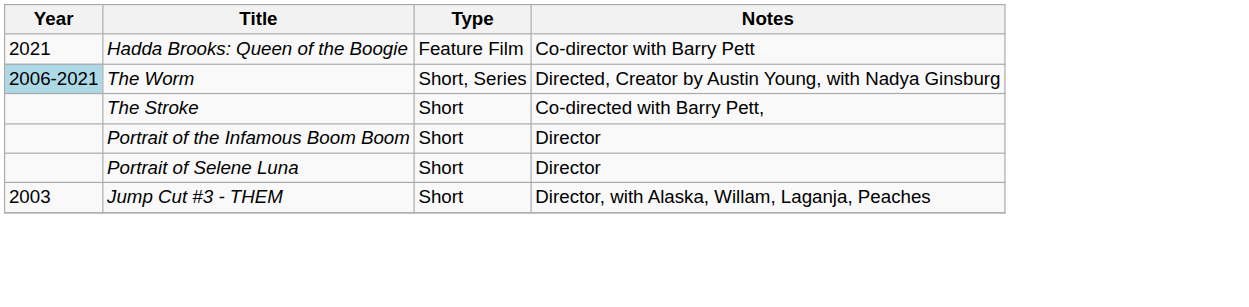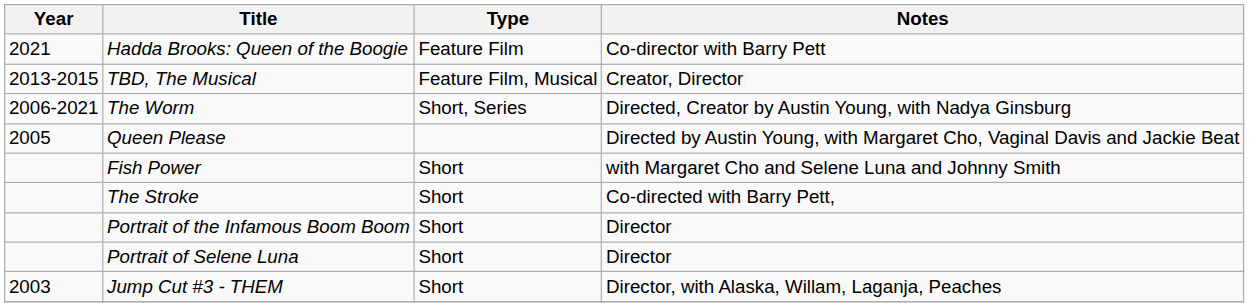+ row: 2013-2015 | TBD, The Musical | Feature Film, Musical | Creator, Director
The Worm | Year: lightblue background -> no background
+ row: 2005 | Queen Please | Directed by Austin Young, with Margaret Cho, Vaginal Davis and Jackie Beat
+ row: Fish Power | Short | with Margaret Cho and Selene Luna and Johnny Smith
